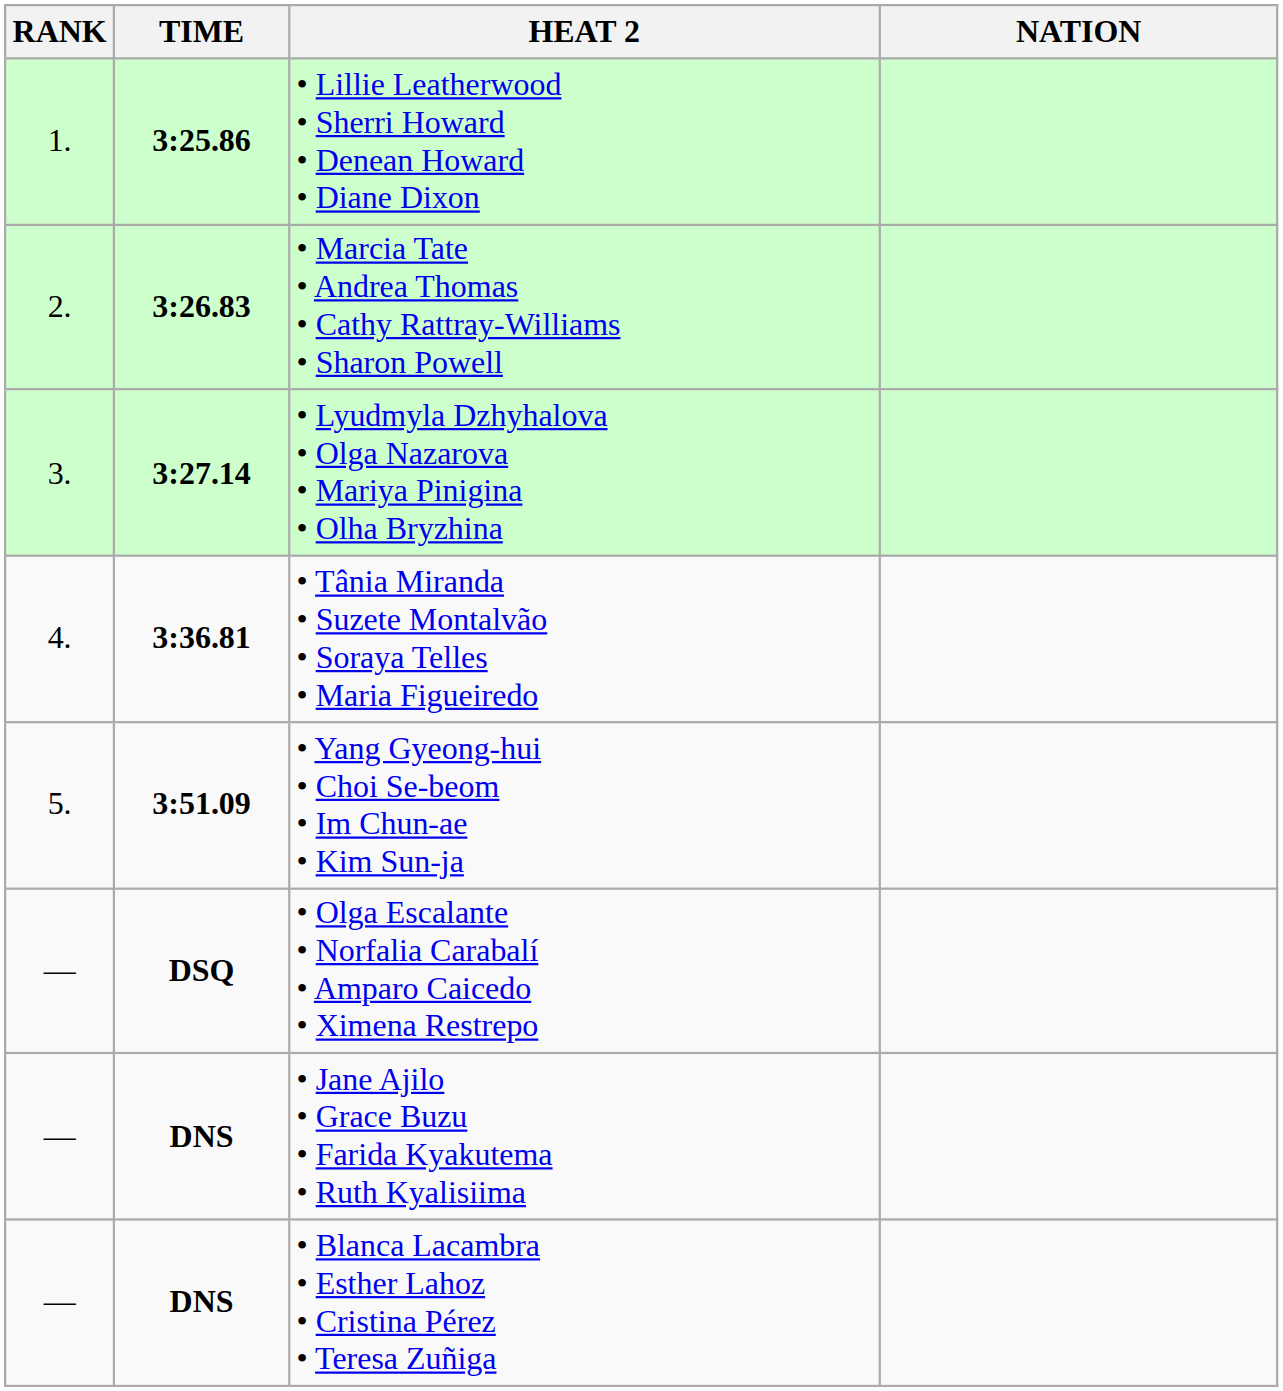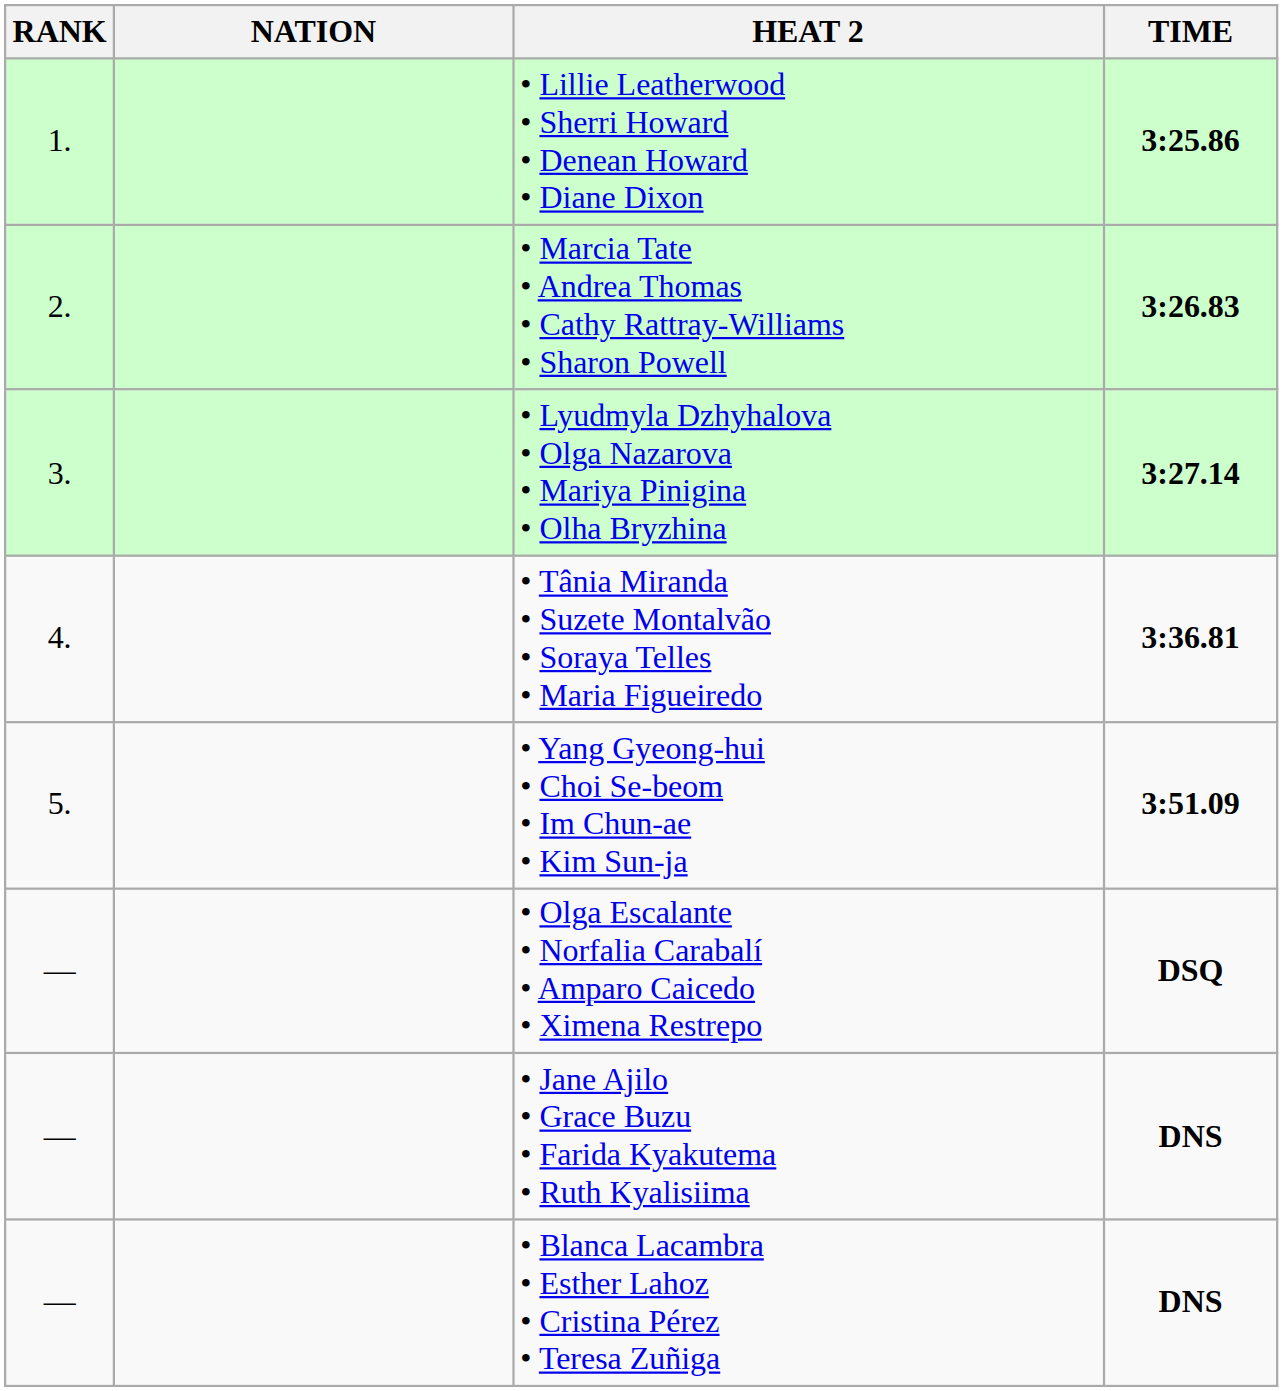columns swapped: NATION <-> TIME
